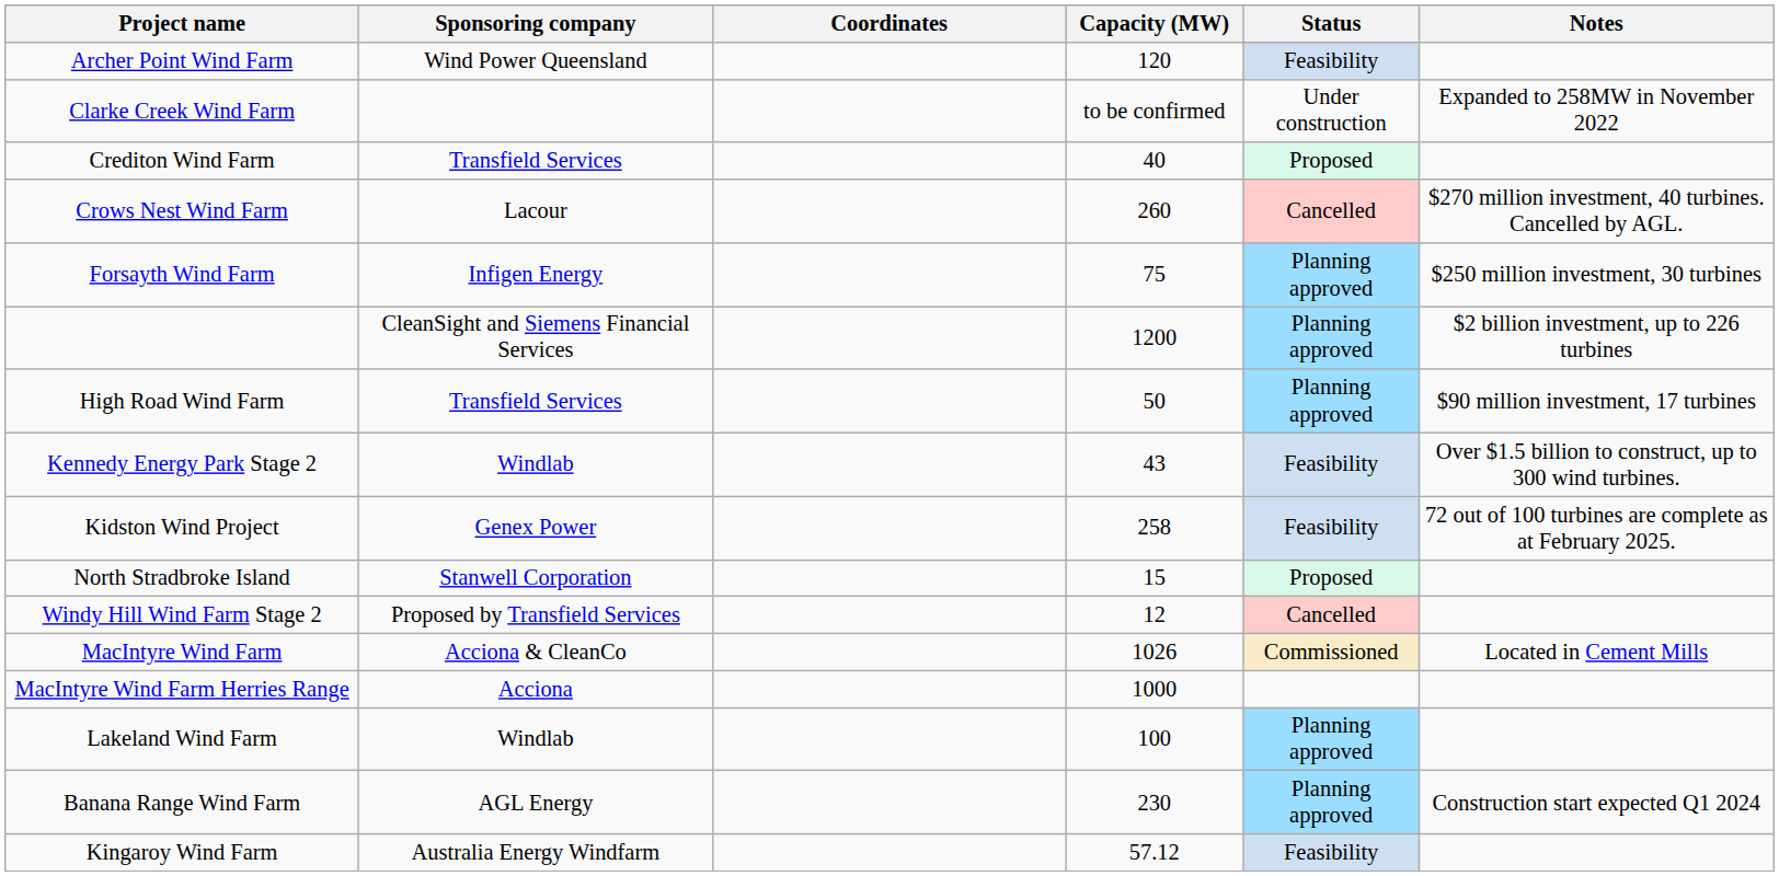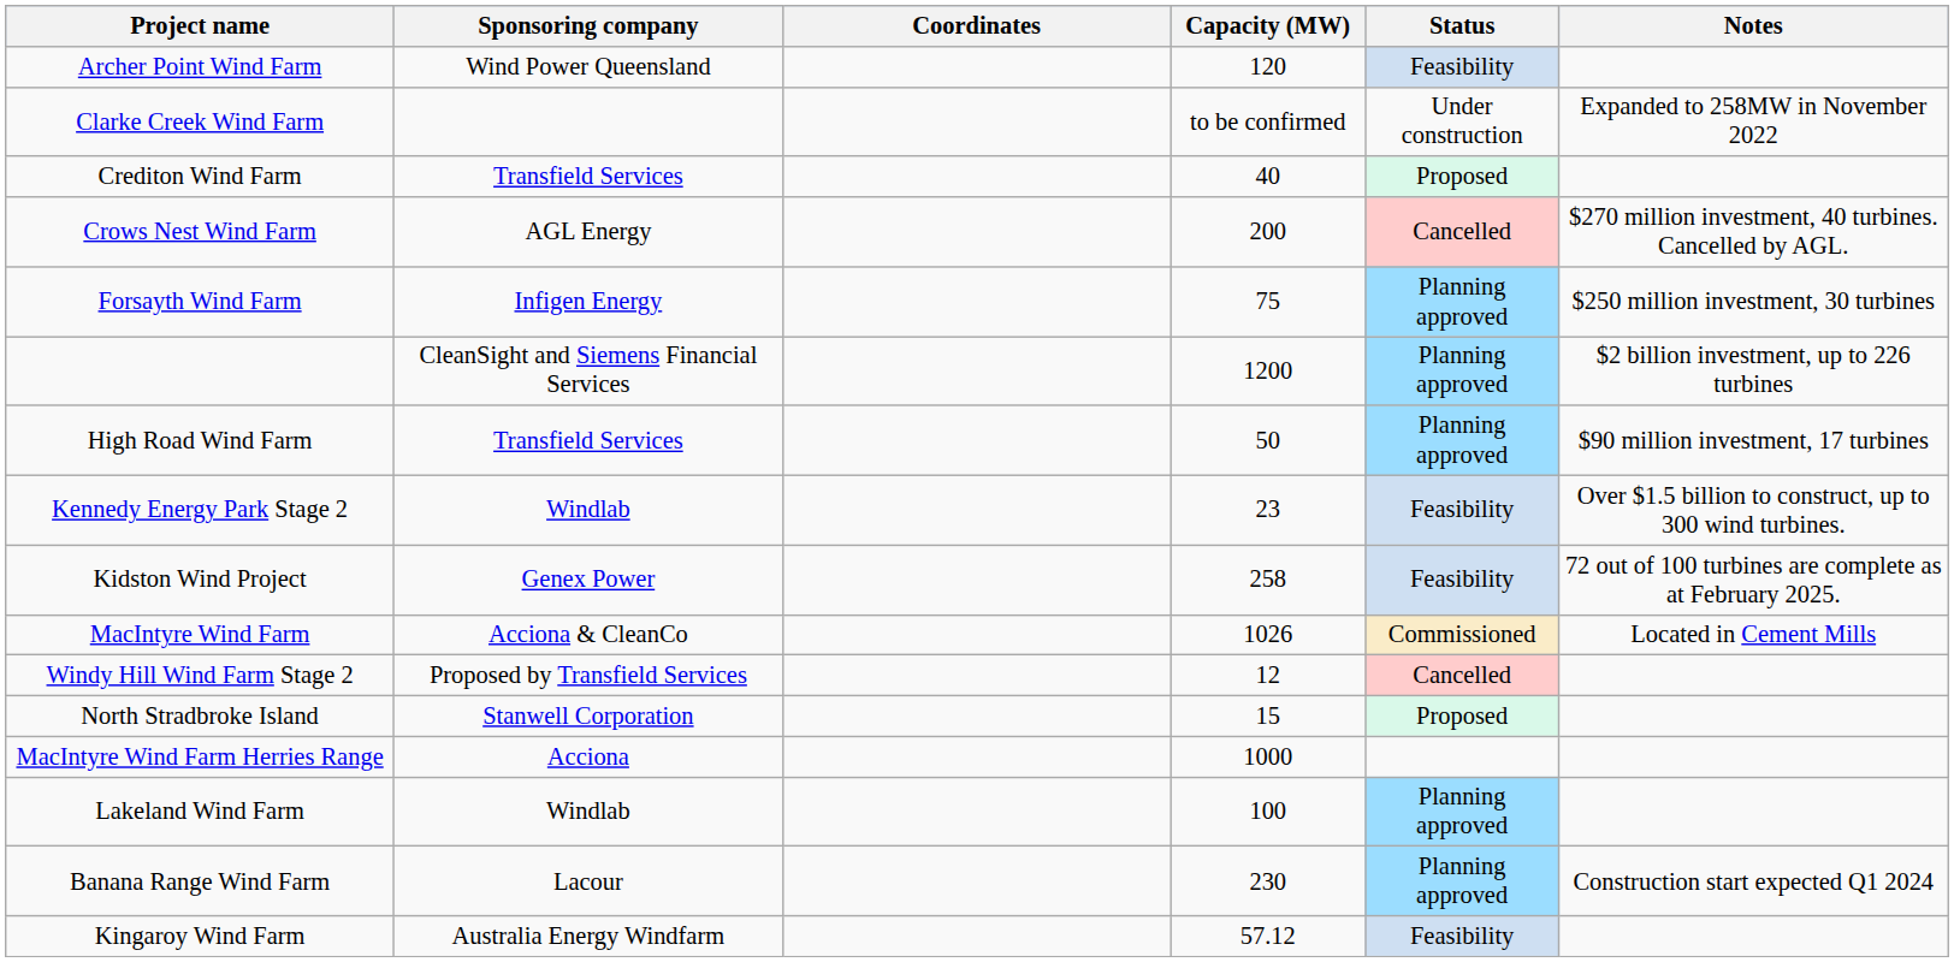Crows Nest Wind Farm | Sponsoring company: Lacour -> AGL Energy
Crows Nest Wind Farm | Capacity (MW): 260 -> 200
Kennedy Energy Park Stage 2 | Capacity (MW): 43 -> 23
rows swapped: North Stradbroke Island <-> MacIntyre Wind Farm
Banana Range Wind Farm | Sponsoring company: AGL Energy -> Lacour
